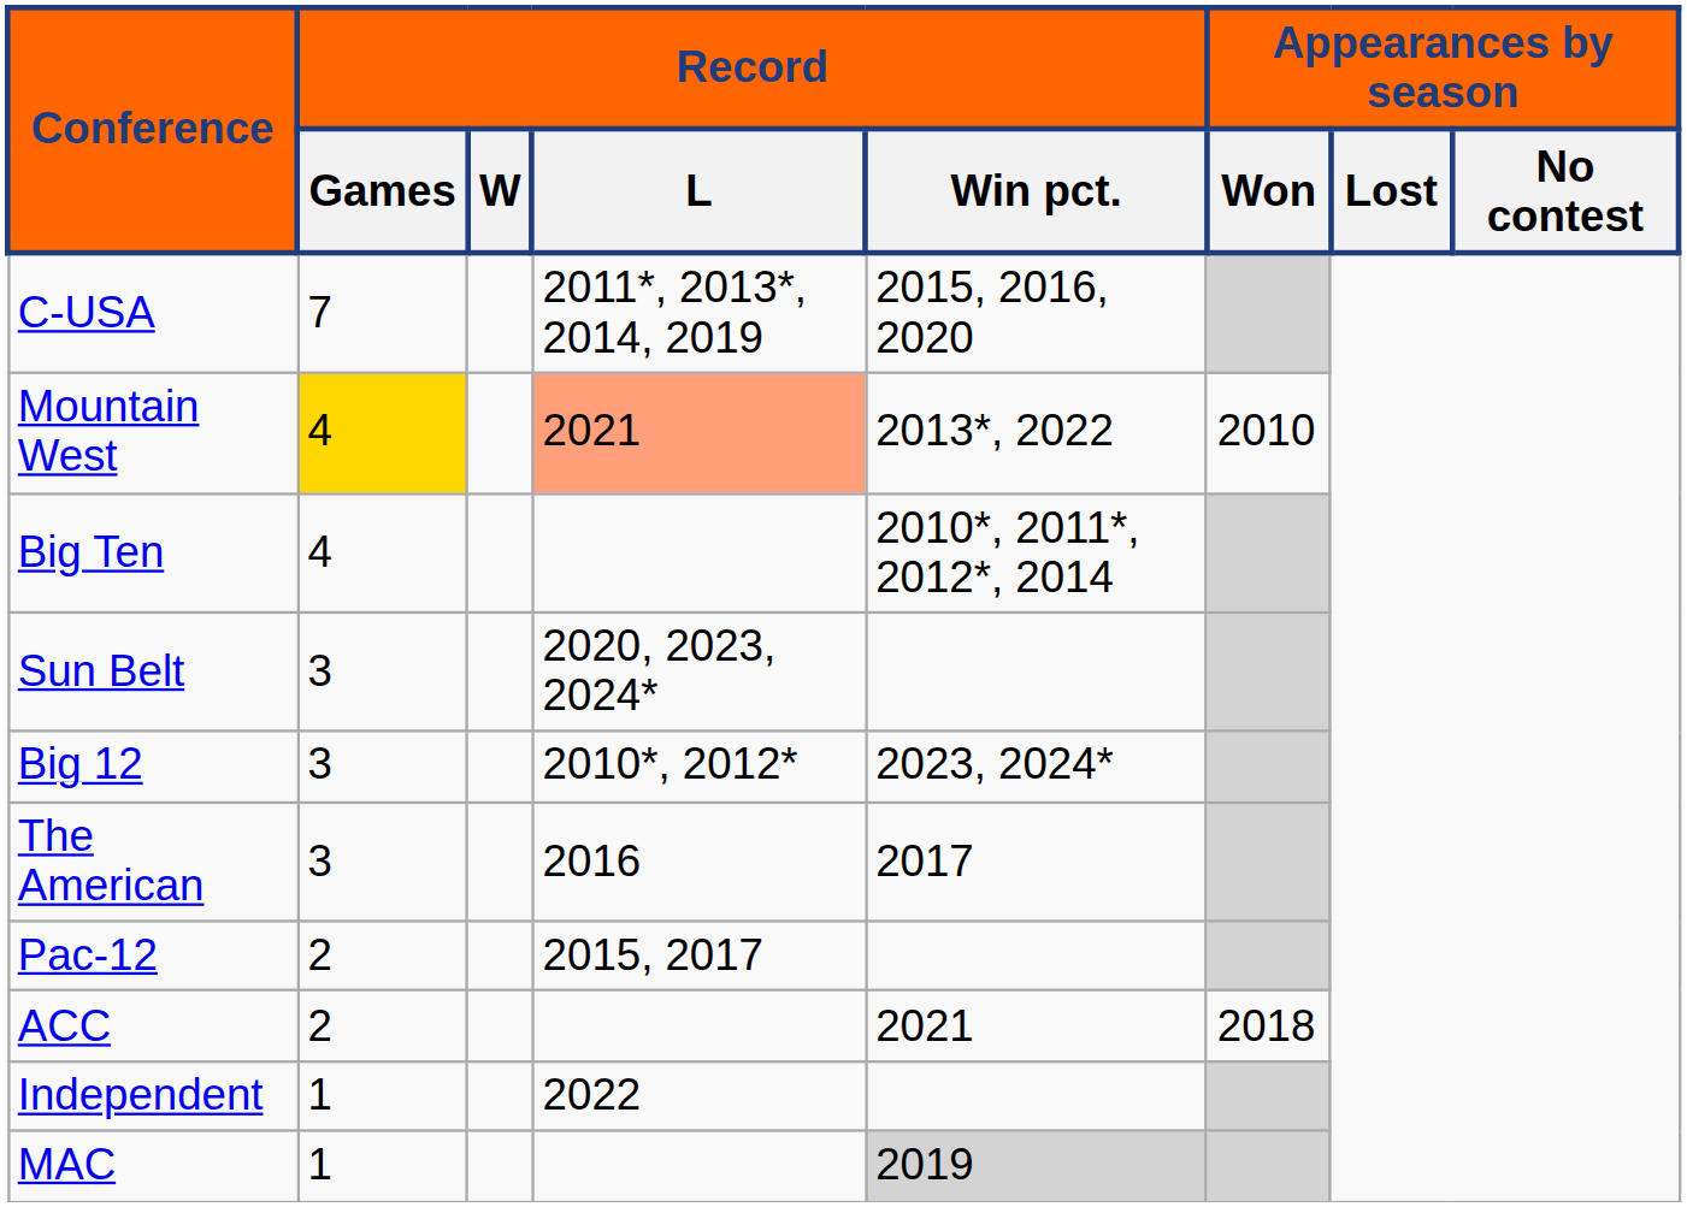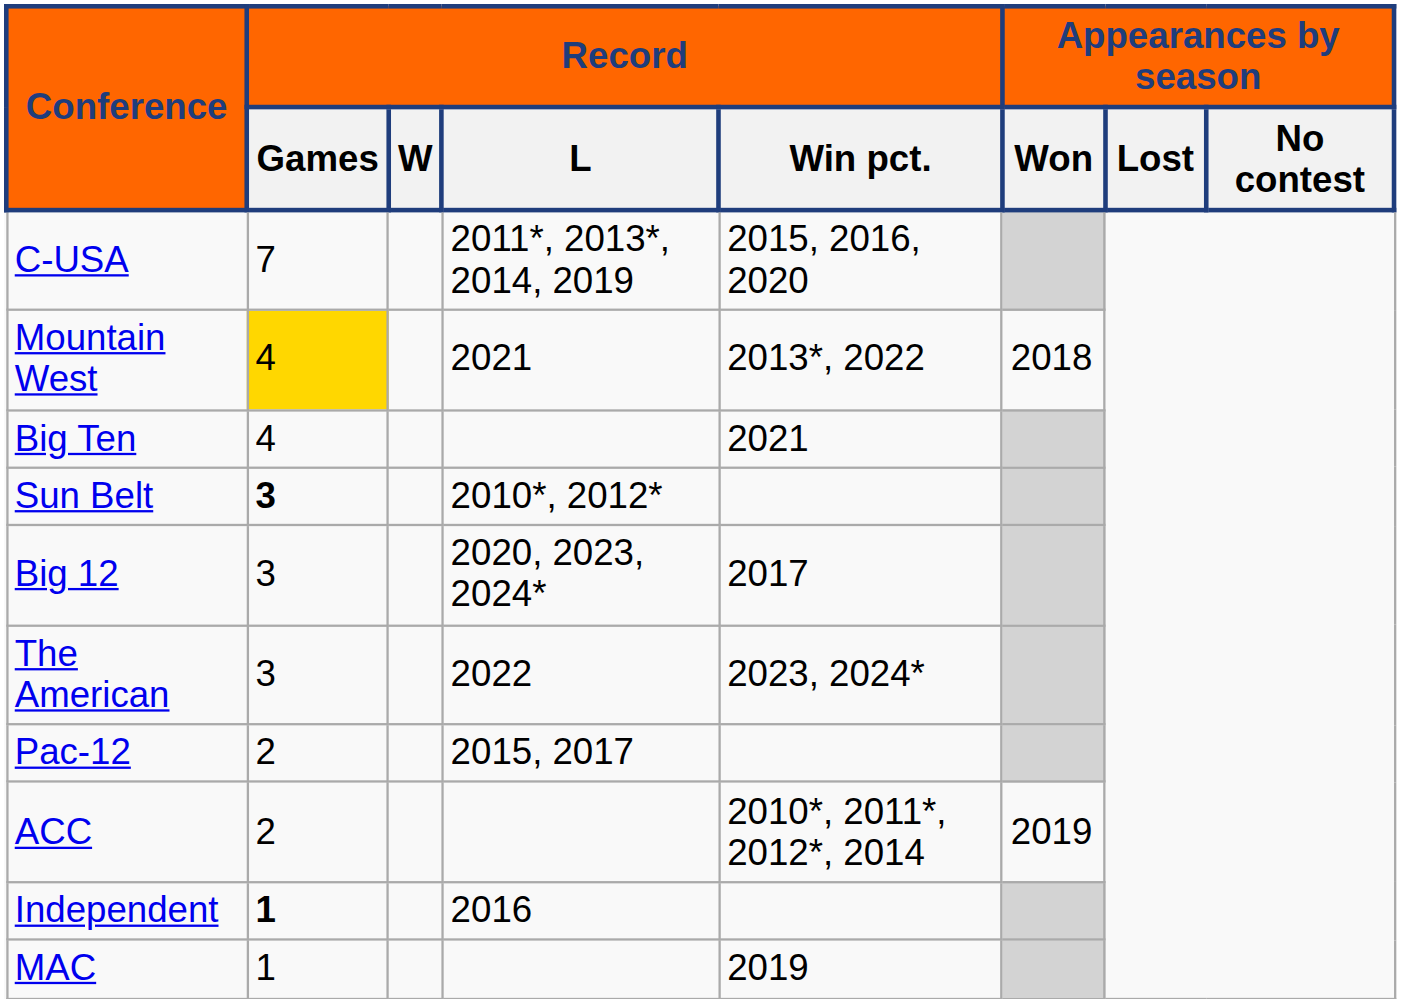Mountain West | Record / L: lightsalmon background -> no background
Mountain West | Appearances by season / Won: 2010 -> 2018
Big Ten | Record / Win pct.: 2010*, 2011*, 2012*, 2014 -> 2021
Sun Belt | Record / Games: normal -> bold
Sun Belt | Record / L: 2020, 2023, 2024* -> 2010*, 2012*
Big 12 | Record / L: 2010*, 2012* -> 2020, 2023, 2024*
Big 12 | Record / Win pct.: 2023, 2024* -> 2017
The American | Record / L: 2016 -> 2022
The American | Record / Win pct.: 2017 -> 2023, 2024*
ACC | Record / Win pct.: 2021 -> 2010*, 2011*, 2012*, 2014
ACC | Appearances by season / Won: 2018 -> 2019
Independent | Record / Games: normal -> bold
Independent | Record / L: 2022 -> 2016
MAC | Record / Win pct.: lightgrey background -> no background
